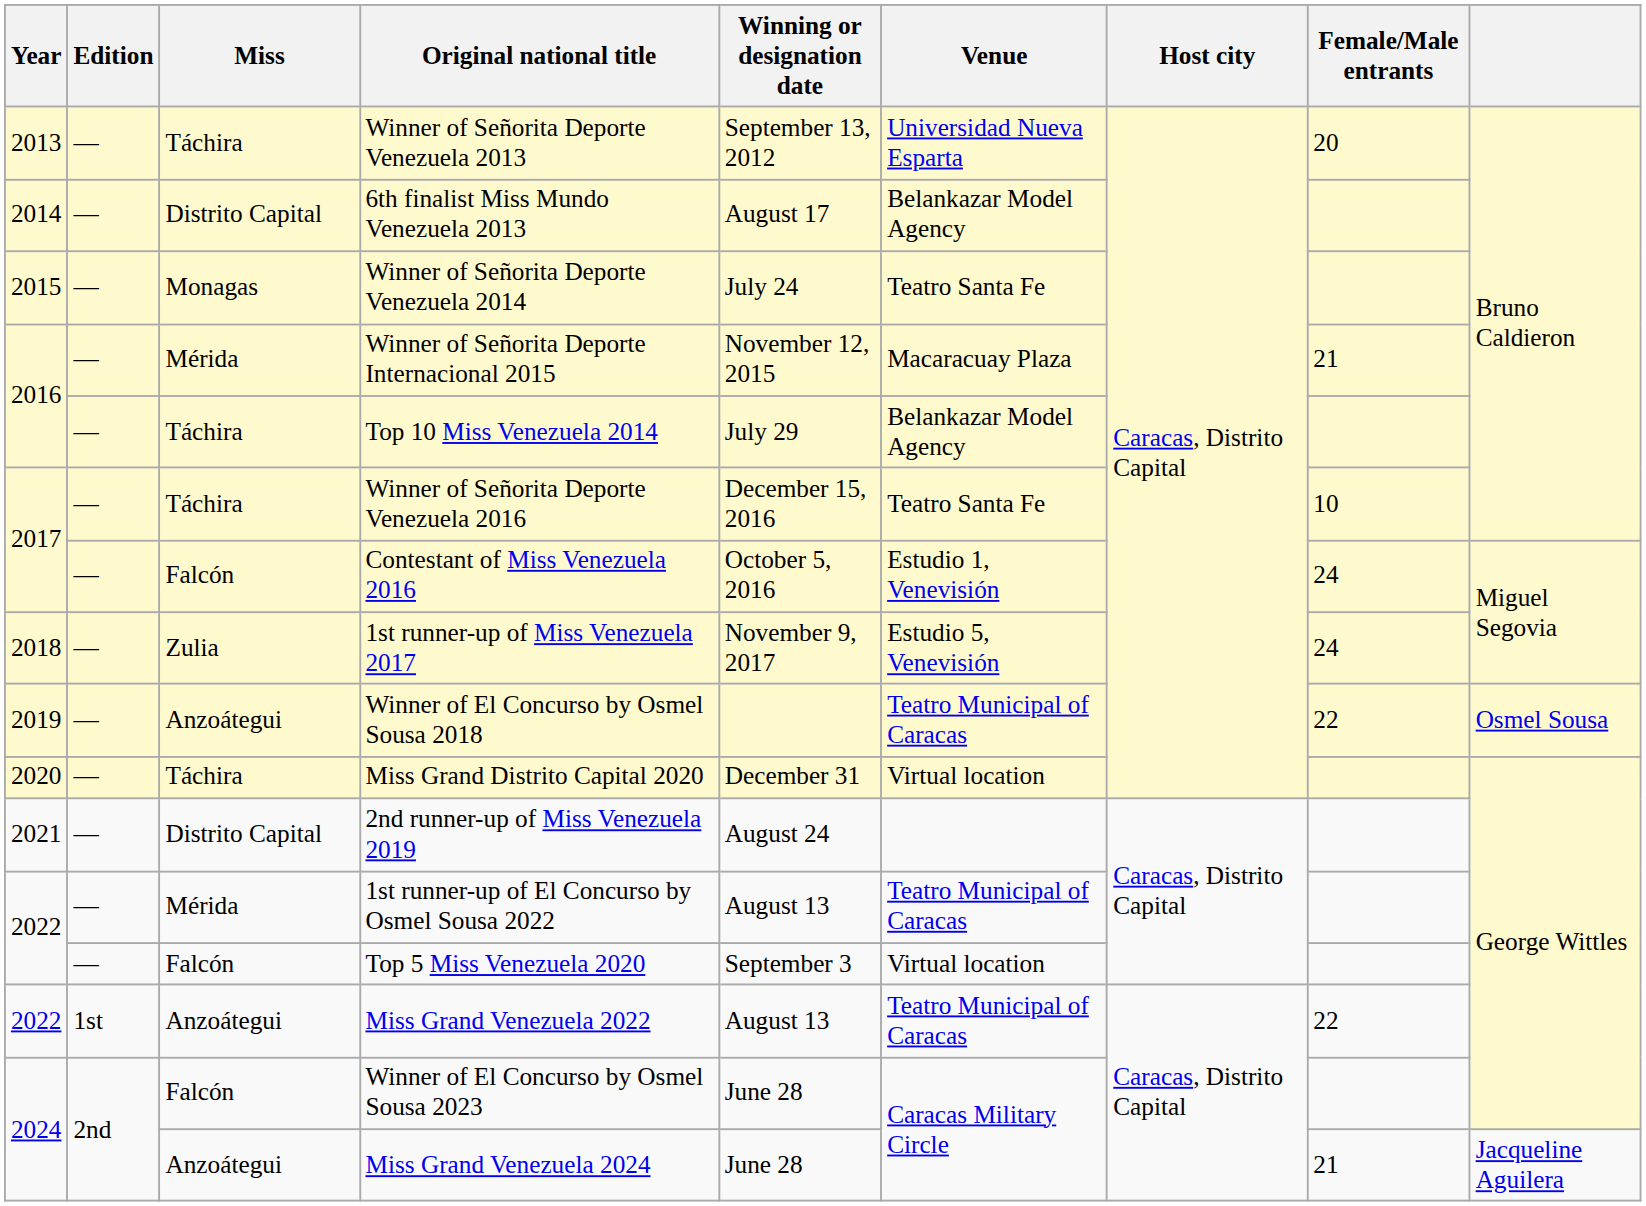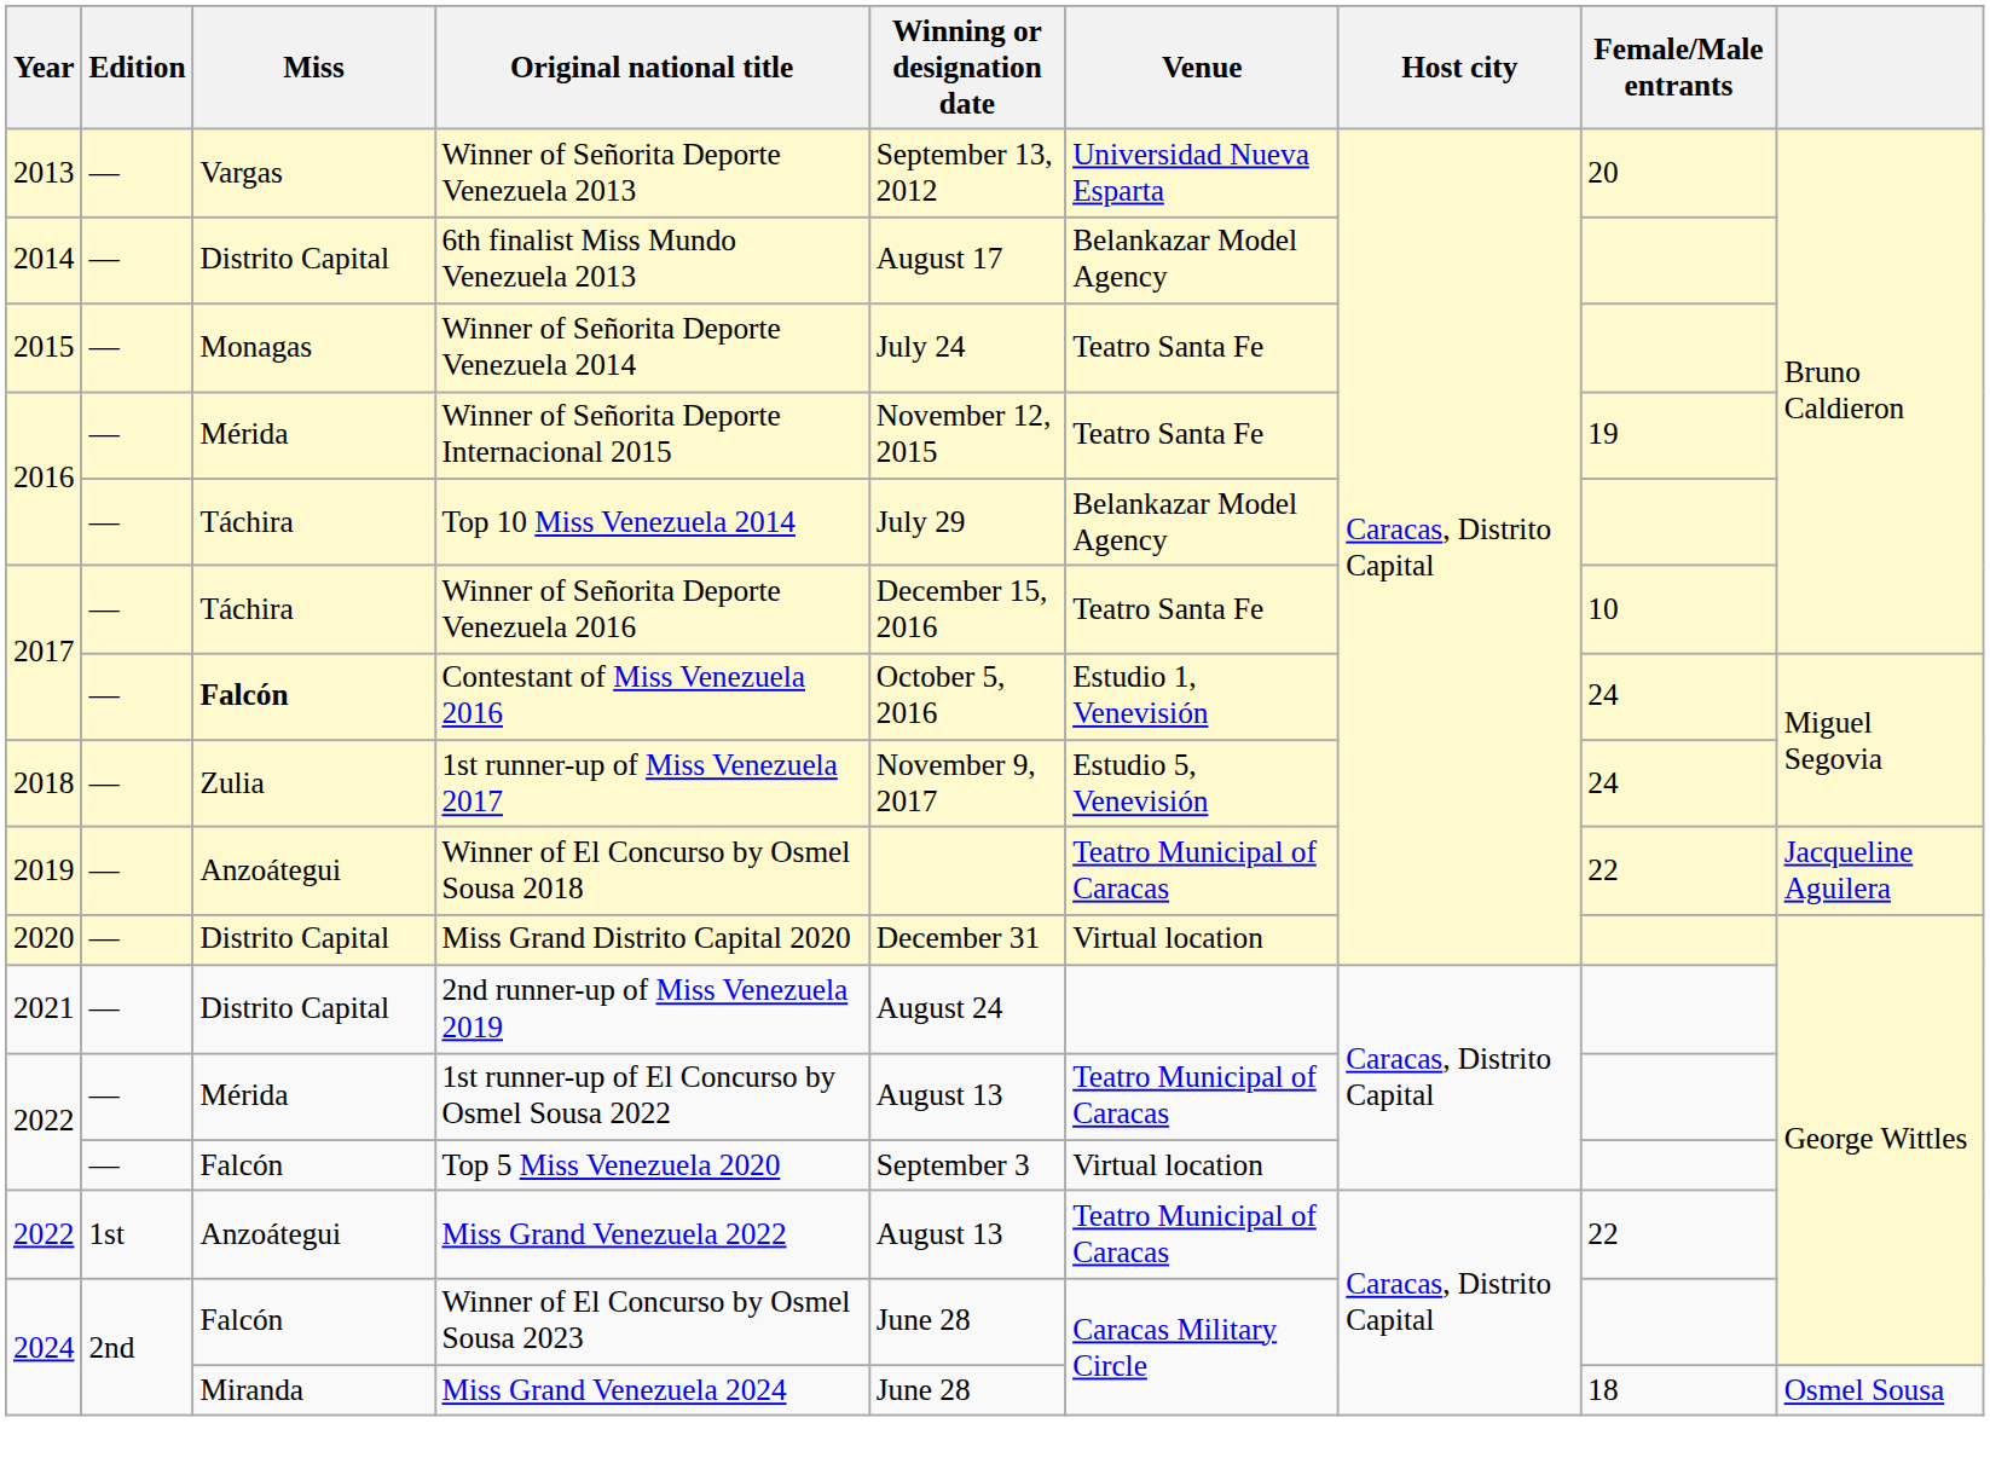Winner of Señorita Deporte Venezuela 2013 | Miss: Táchira -> Vargas
Winner of Señorita Deporte Internacional 2015 | Venue: Macaracuay Plaza -> Teatro Santa Fe
Winner of Señorita Deporte Internacional 2015 | Female/Male entrants: 21 -> 19
Contestant of Miss Venezuela 2016 | Miss: normal -> bold
Winner of El Concurso by Osmel Sousa 2018 | column 9: Osmel Sousa -> Jacqueline Aguilera
Miss Grand Distrito Capital 2020 | Miss: Táchira -> Distrito Capital
Miss Grand Venezuela 2024 | Miss: Anzoátegui -> Miranda
Miss Grand Venezuela 2024 | Female/Male entrants: 21 -> 18
Miss Grand Venezuela 2024 | column 9: Jacqueline Aguilera -> Osmel Sousa
